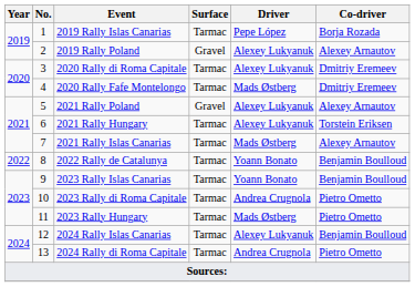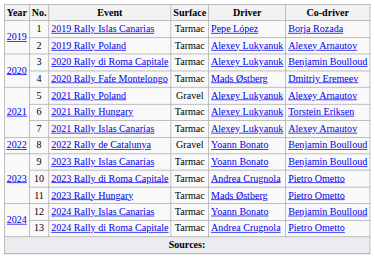2019 Rally Poland | Surface: Gravel -> Tarmac
2020 Rally di Roma Capitale | Co-driver: Dmitriy Eremeev -> Benjamin Boulloud
2021 Rally Islas Canarias | Driver: Mads Østberg -> Alexey Lukyanuk
2022 Rally de Catalunya | Surface: Tarmac -> Gravel
2024 Rally Islas Canarias | Driver: Alexey Lukyanuk -> Yoann Bonato
